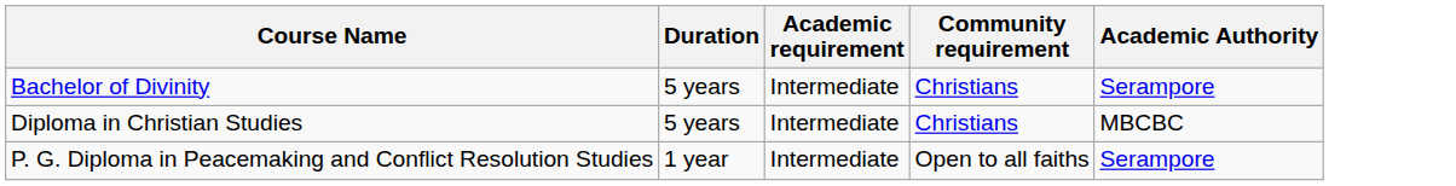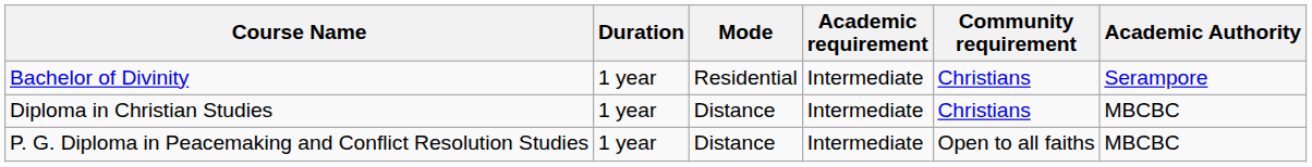+ column: Mode | Residential | Distance | Distance
Bachelor of Divinity | Duration: 5 years -> 1 year
Diploma in Christian Studies | Duration: 5 years -> 1 year
P. G. Diploma in Peacemaking and Conflict Resolution Studies | Academic Authority: Serampore -> MBCBC
